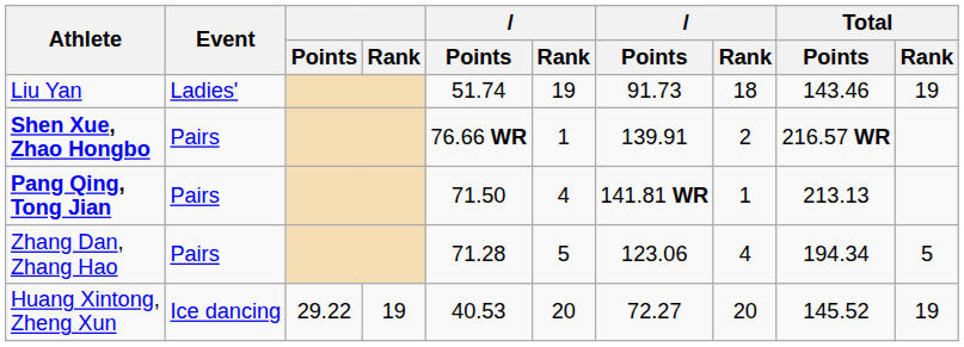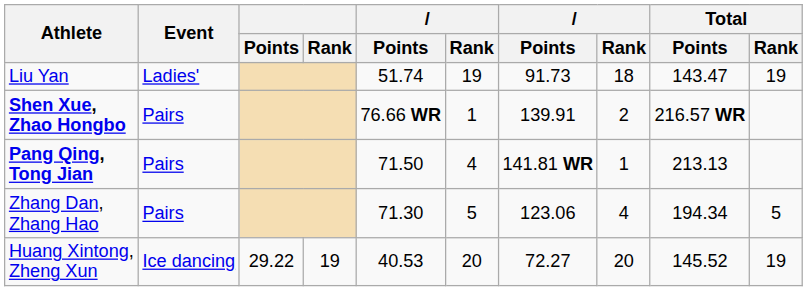Liu Yan | Total / Points: 143.46 -> 143.47
Zhang Dan, Zhang Hao | column 5: 71.28 -> 71.30
